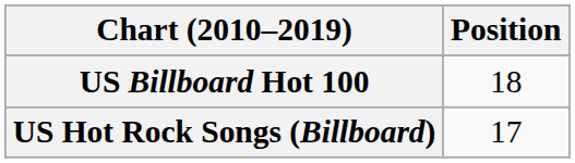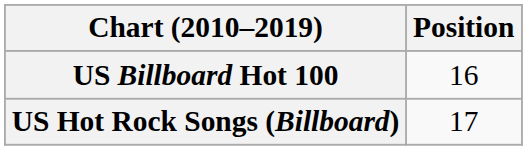US Billboard Hot 100 | Position: 18 -> 16
